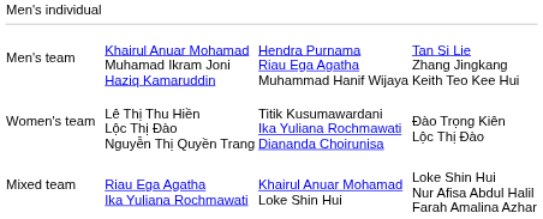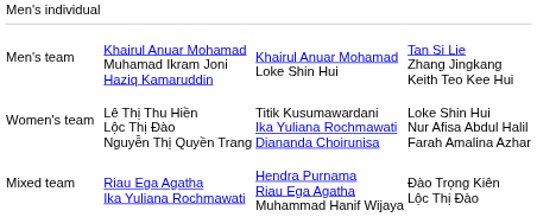Men's team | column 3: Hendra Purnama Riau Ega Agatha Muhammad Hanif Wijaya -> Khairul Anuar Mohamad Loke Shin Hui
Women's team | column 4: Đào Trọng Kiên Lộc Thị Đào -> Loke Shin Hui Nur Afisa Abdul Halil Farah Amalina Azhar
Mixed team | column 3: Khairul Anuar Mohamad Loke Shin Hui -> Hendra Purnama Riau Ega Agatha Muhammad Hanif Wijaya
Mixed team | column 4: Loke Shin Hui Nur Afisa Abdul Halil Farah Amalina Azhar -> Đào Trọng Kiên Lộc Thị Đào
